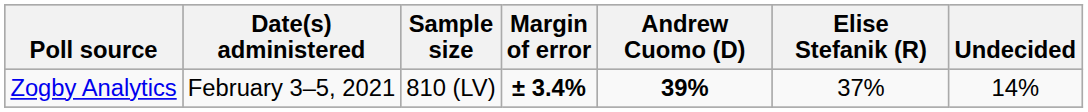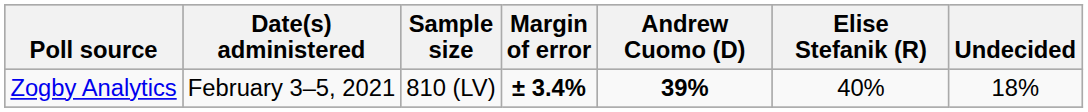Zogby Analytics | Elise Stefanik (R): 37% -> 40%
Zogby Analytics | Undecided: 14% -> 18%
